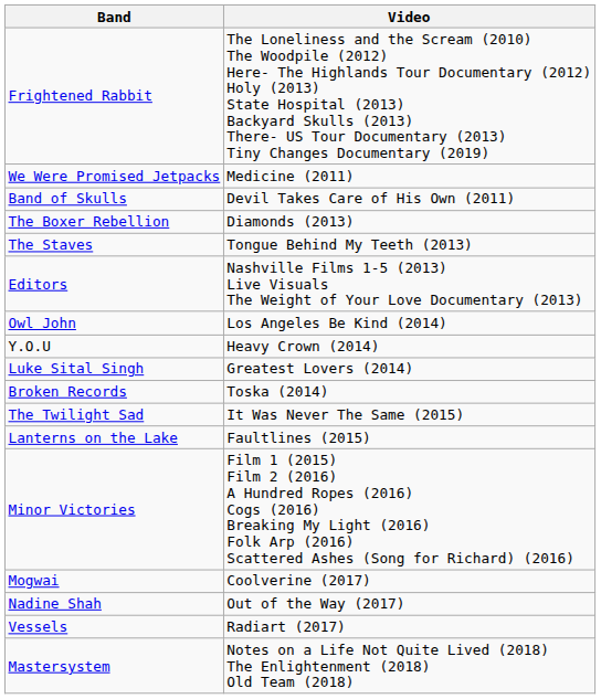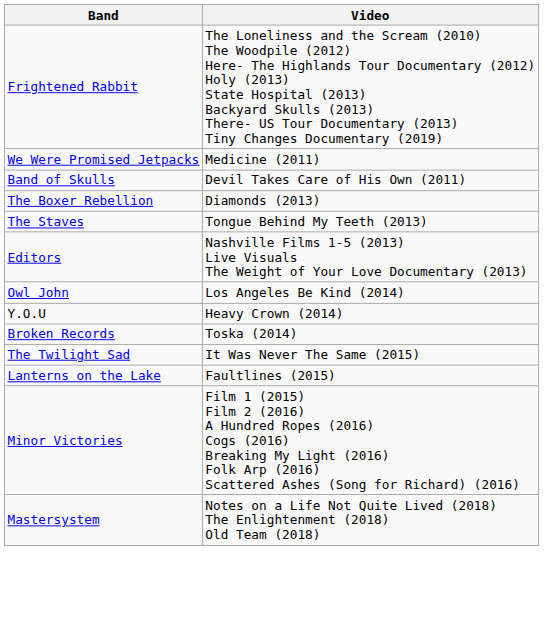- row: Luke Sital Singh | Greatest Lovers (2014)
- row: Mogwai | Coolverine (2017)
- row: Nadine Shah | Out of the Way (2017)
- row: Vessels | Radiart (2017)
